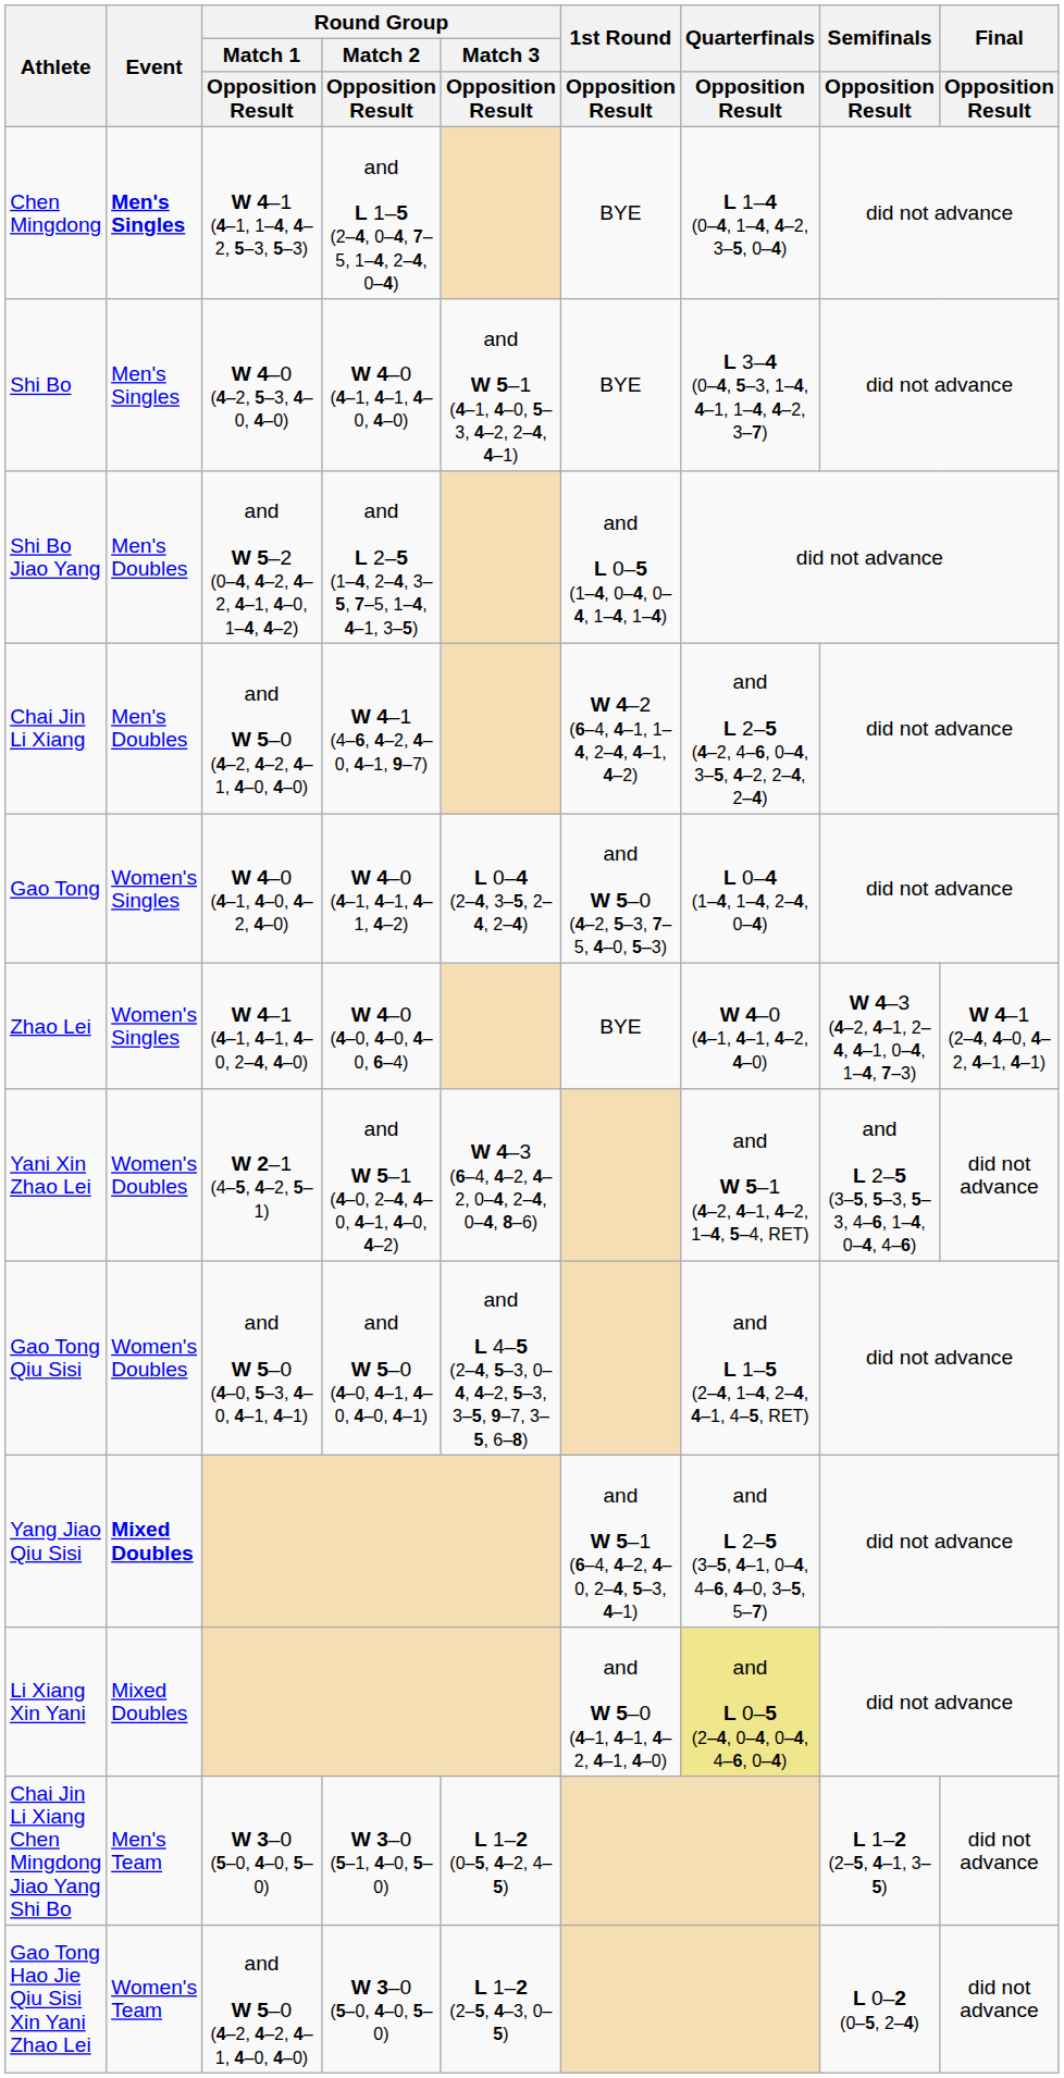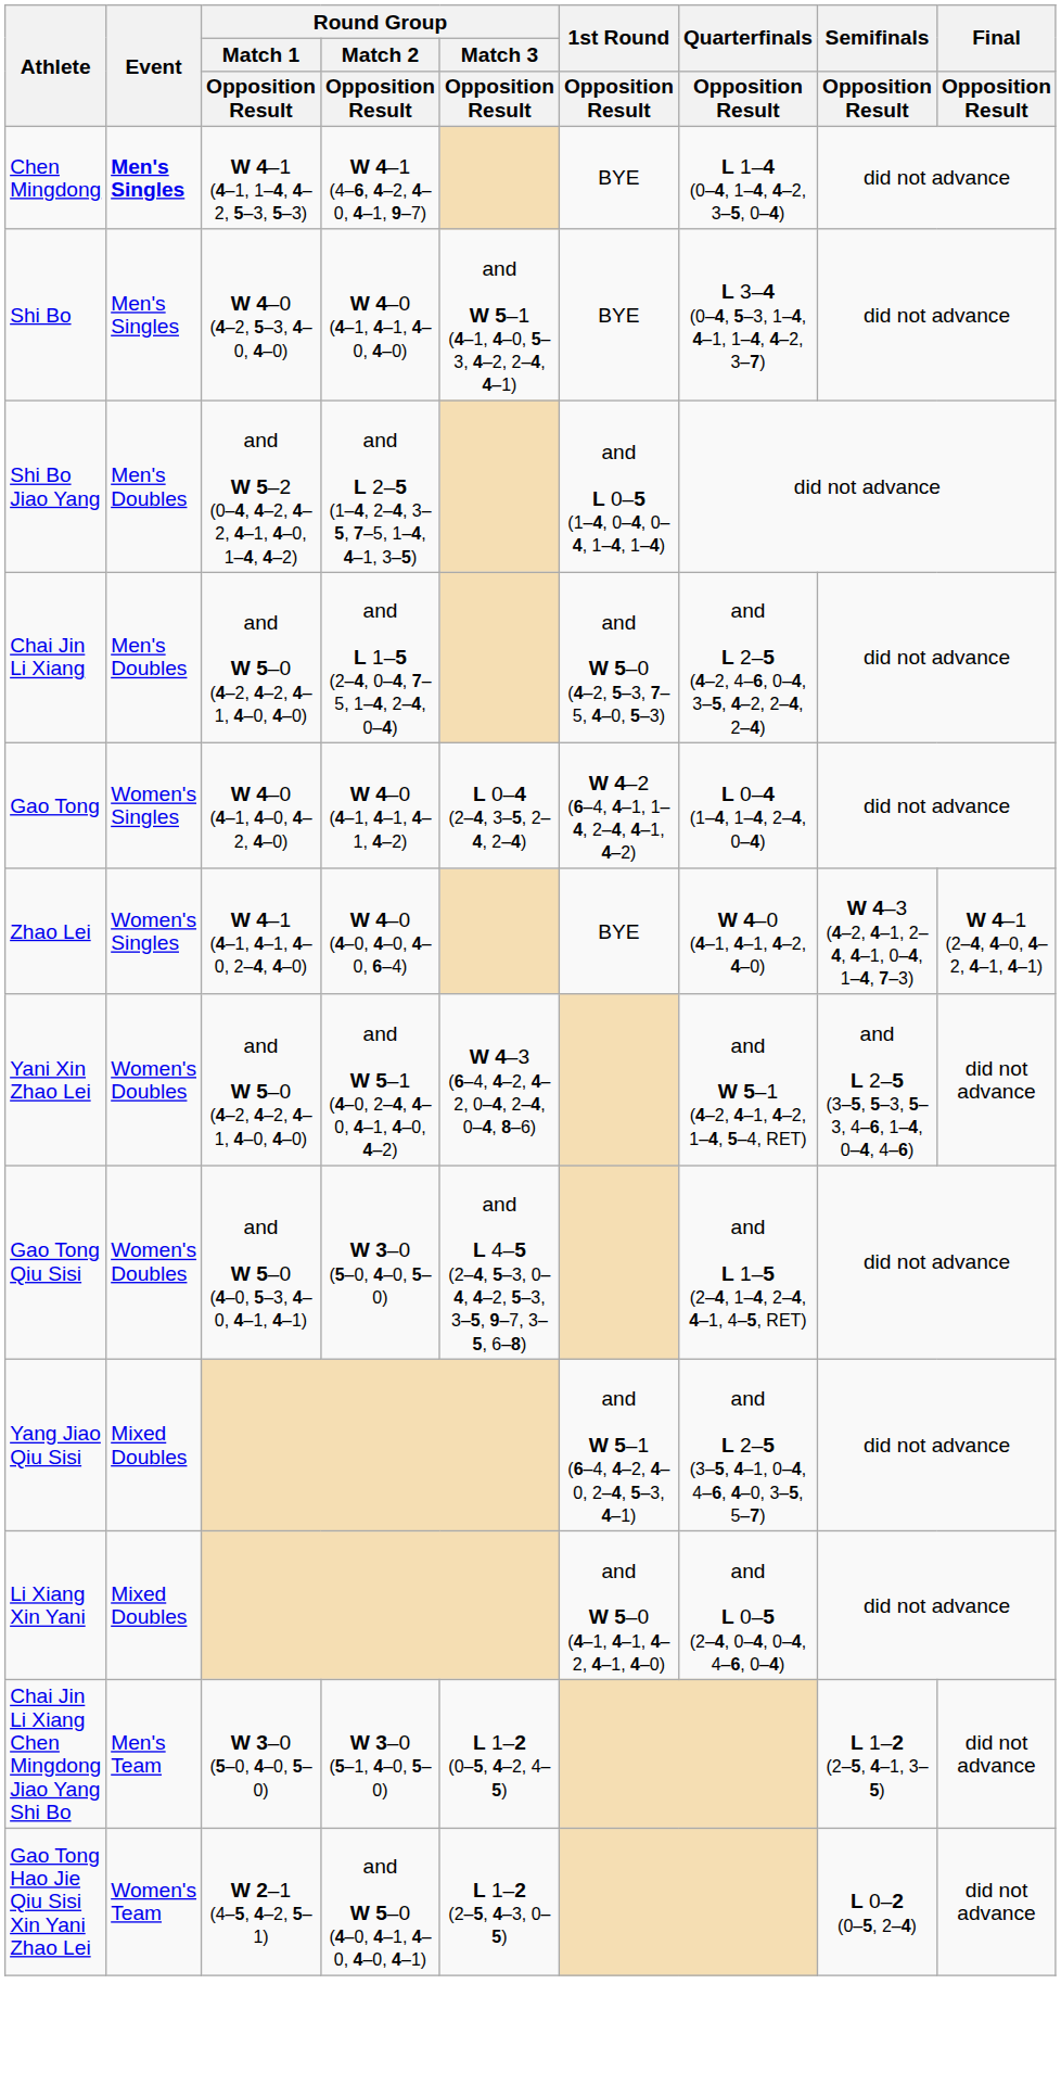Chen Mingdong | Round Group / Match 2 / Opposition Result: and L 1–5 (2–4, 0–4, 7–5, 1–4, 2–4, 0–4) -> W 4–1 (4–6, 4–2, 4–0, 4–1, 9–7)
Chai Jin Li Xiang | Round Group / Match 2 / Opposition Result: W 4–1 (4–6, 4–2, 4–0, 4–1, 9–7) -> and L 1–5 (2–4, 0–4, 7–5, 1–4, 2–4, 0–4)
Chai Jin Li Xiang | 1st Round / Opposition Result: W 4–2 (6–4, 4–1, 1–4, 2–4, 4–1, 4–2) -> and W 5–0 (4–2, 5–3, 7–5, 4–0, 5–3)
Gao Tong | 1st Round / Opposition Result: and W 5–0 (4–2, 5–3, 7–5, 4–0, 5–3) -> W 4–2 (6–4, 4–1, 1–4, 2–4, 4–1, 4–2)
Yani Xin Zhao Lei | Round Group / Match 1 / Opposition Result: W 2–1 (4–5, 4–2, 5–1) -> and W 5–0 (4–2, 4–2, 4–1, 4–0, 4–0)
Gao Tong Qiu Sisi | Round Group / Match 2 / Opposition Result: and W 5–0 (4–0, 4–1, 4–0, 4–0, 4–1) -> W 3–0 (5–0, 4–0, 5–0)
Yang Jiao Qiu Sisi | Event: bold -> normal
Li Xiang Xin Yani | Quarterfinals / Opposition Result: khaki background -> no background
Gao Tong Hao Jie Qiu Sisi Xin Yani Zhao Lei | Round Group / Match 1 / Opposition Result: and W 5–0 (4–2, 4–2, 4–1, 4–0, 4–0) -> W 2–1 (4–5, 4–2, 5–1)
Gao Tong Hao Jie Qiu Sisi Xin Yani Zhao Lei | Round Group / Match 2 / Opposition Result: W 3–0 (5–0, 4–0, 5–0) -> and W 5–0 (4–0, 4–1, 4–0, 4–0, 4–1)
